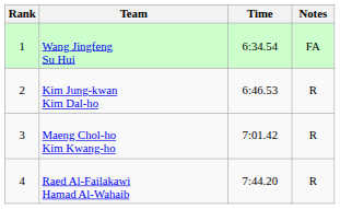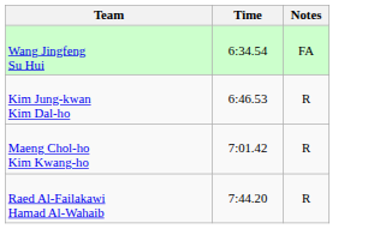- column: Rank | 1 | 2 | 3 | 4
